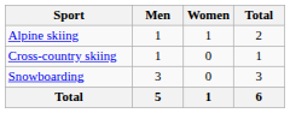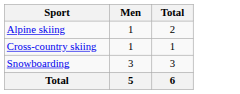- column: Women | 1 | 0 | 0 | 1
